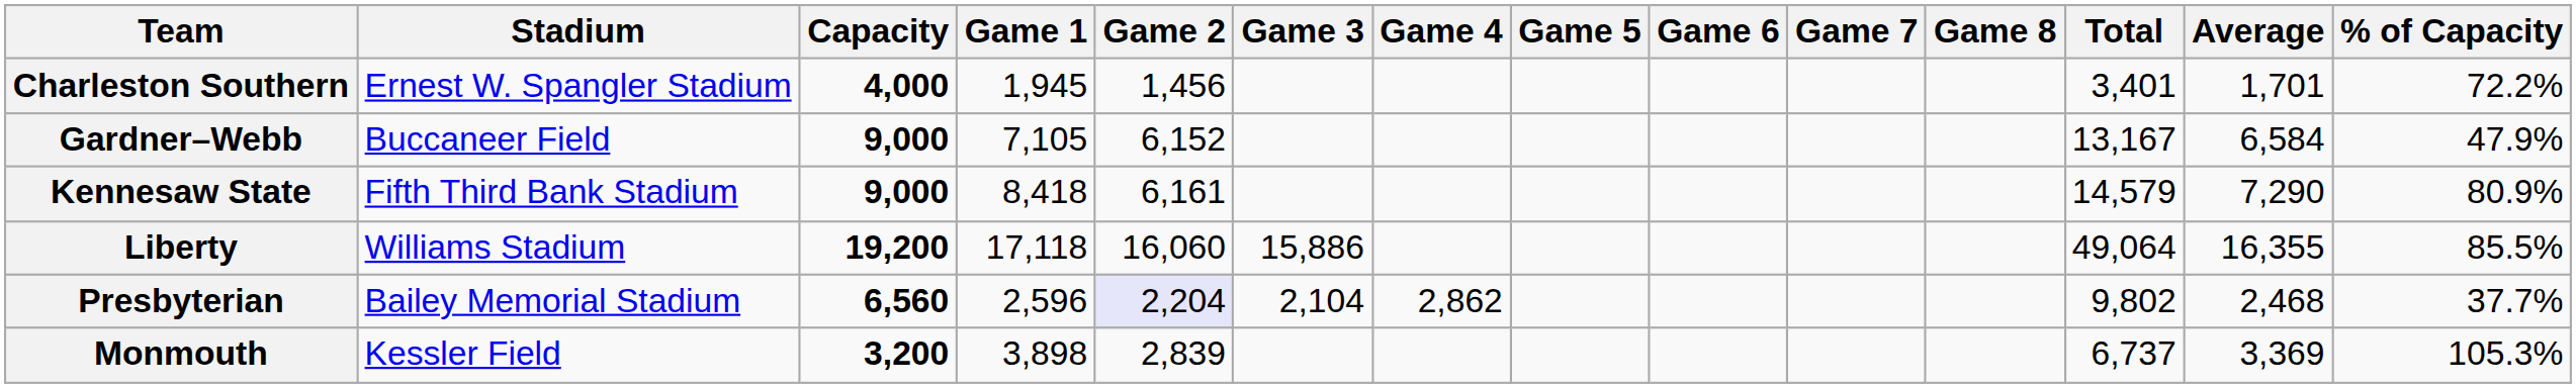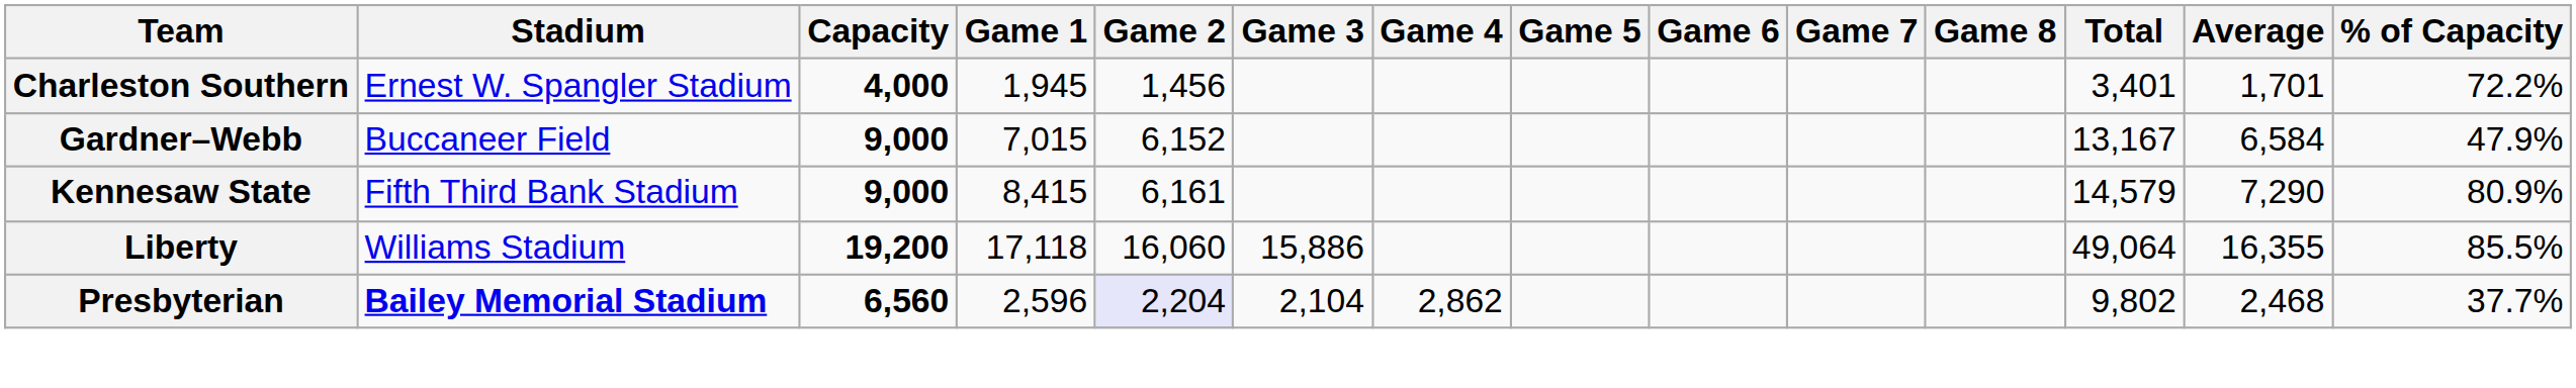Gardner–Webb | Game 1: 7,105 -> 7,015
Kennesaw State | Game 1: 8,418 -> 8,415
Presbyterian | Stadium: normal -> bold
- row: Monmouth | Kessler Field | 3,200 | 3,898 | 2,839 | 6,737 | 3,369 | 105.3%
